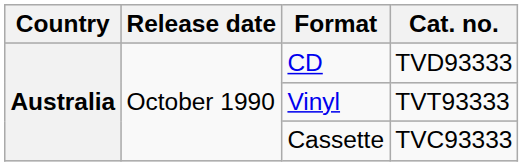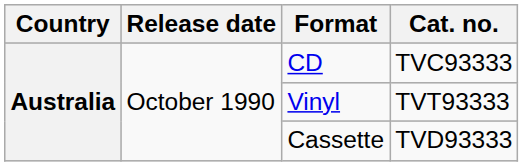CD | Cat. no.: TVD93333 -> TVC93333
Cassette | Cat. no.: TVC93333 -> TVD93333
